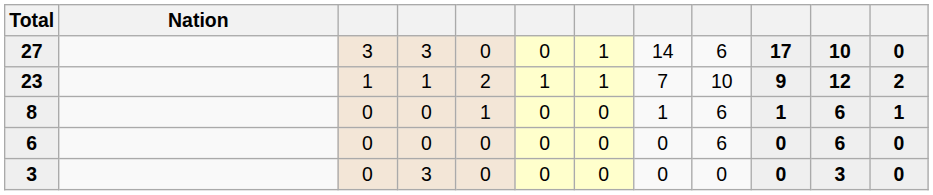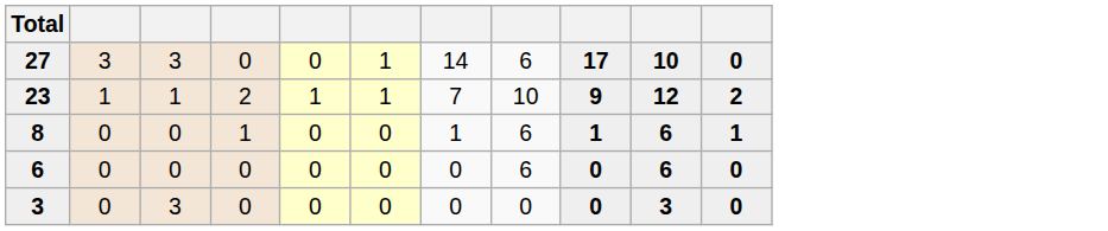- column: Nation
